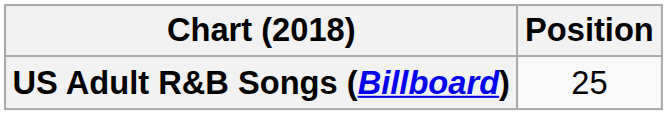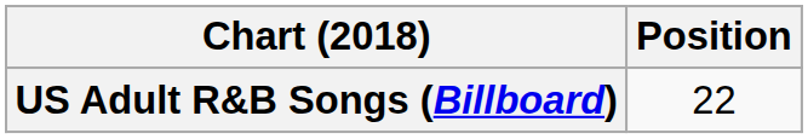US Adult R&B Songs (Billboard) | Position: 25 -> 22
